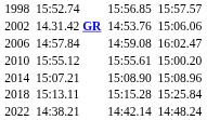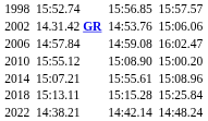2010 | column 5: 15:55.61 -> 15:08.90
2014 | column 5: 15:08.90 -> 15:55.61
